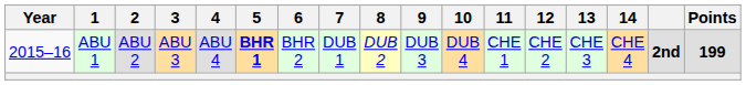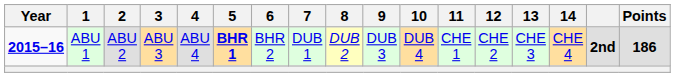ABU 1 | Year: normal -> bold
ABU 1 | Points: 199 -> 186
